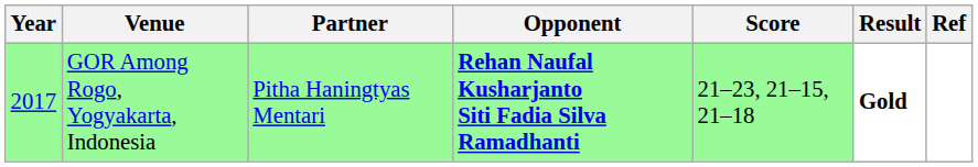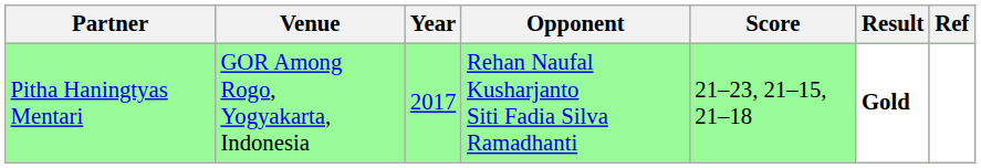columns swapped: Year <-> Partner
GOR Among Rogo, Yogyakarta, Indonesia | Opponent: bold -> normal
